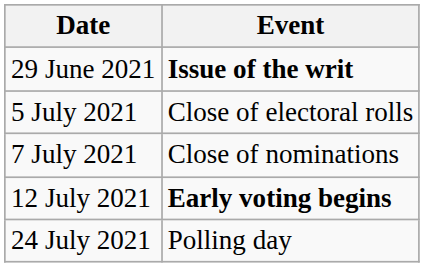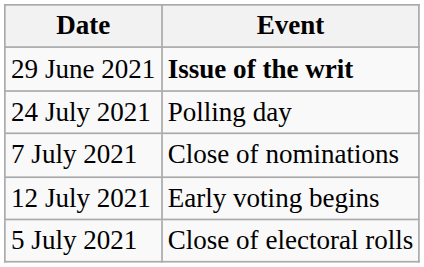rows swapped: 5 July 2021 <-> 24 July 2021
12 July 2021 | Event: bold -> normal
